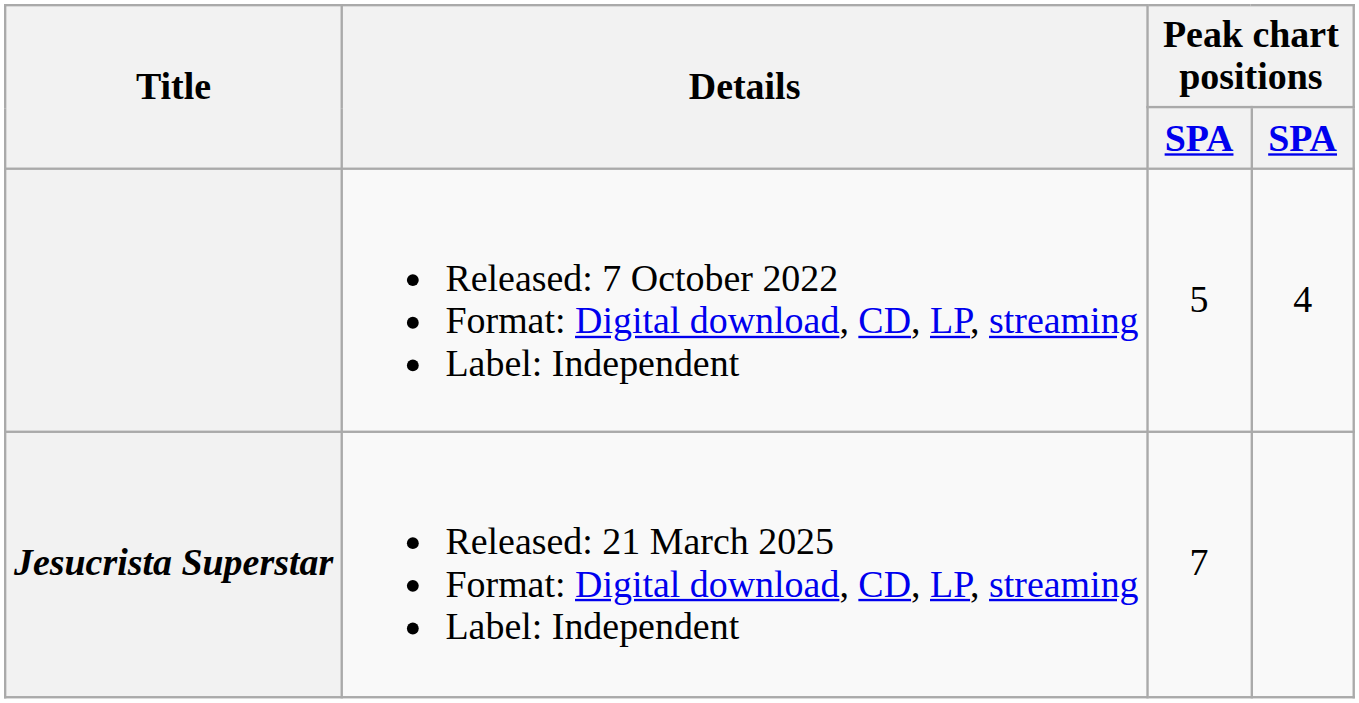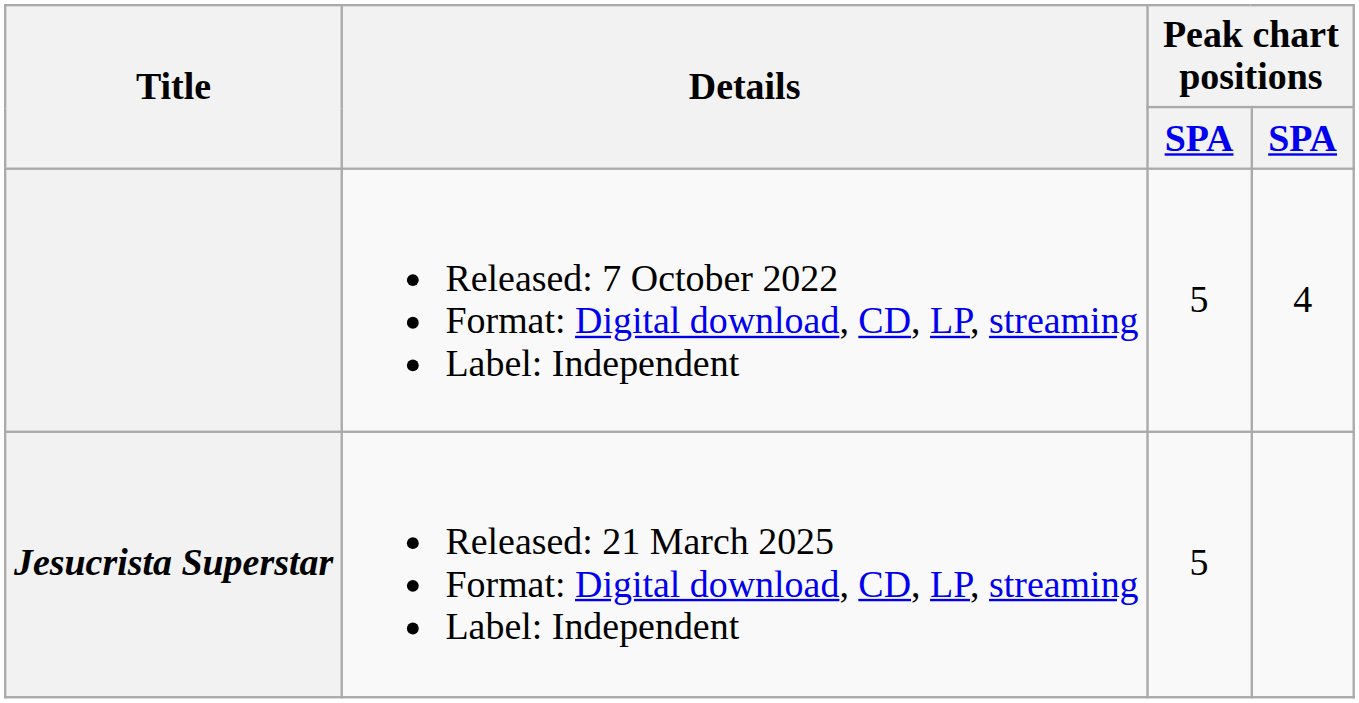Jesucrista Superstar | column 3: 7 -> 5
